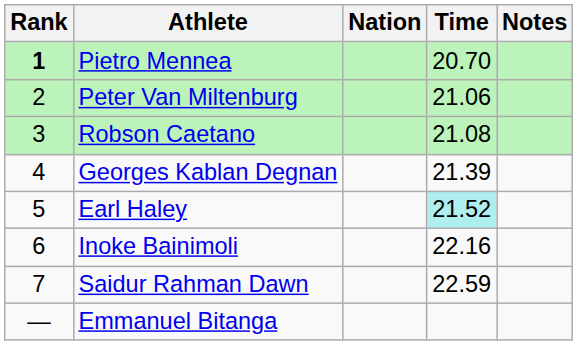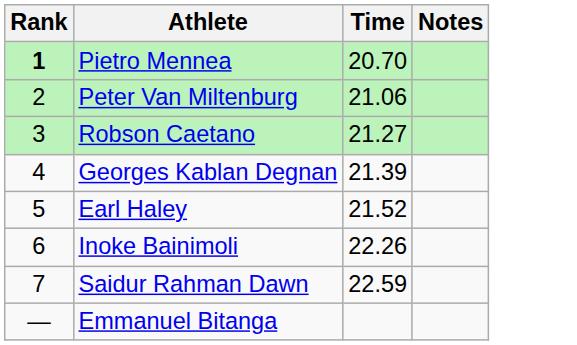- column: Nation
Robson Caetano | Time: 21.08 -> 21.27
Earl Haley | Time: paleturquoise background -> no background
Inoke Bainimoli | Time: 22.16 -> 22.26
